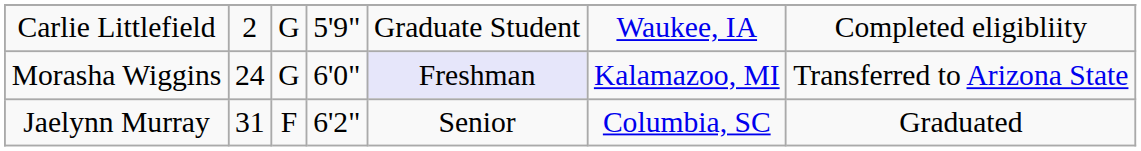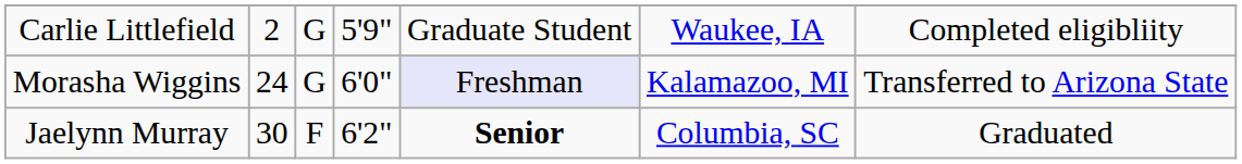Jaelynn Murray | column 2: 31 -> 30
Jaelynn Murray | column 5: normal -> bold
